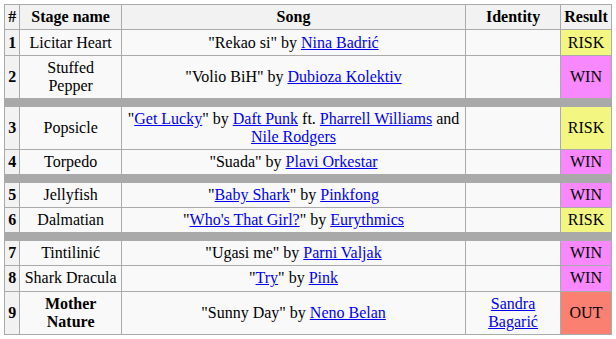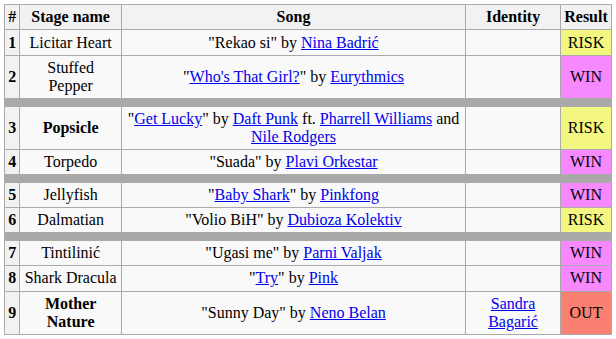2 | Song: "Volio BiH" by Dubioza Kolektiv -> "Who's That Girl?" by Eurythmics
3 | Stage name: normal -> bold
6 | Song: "Who's That Girl?" by Eurythmics -> "Volio BiH" by Dubioza Kolektiv
